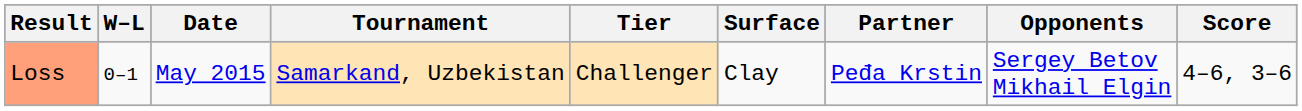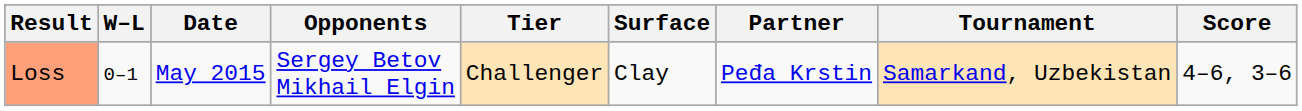columns swapped: Tournament <-> Opponents
